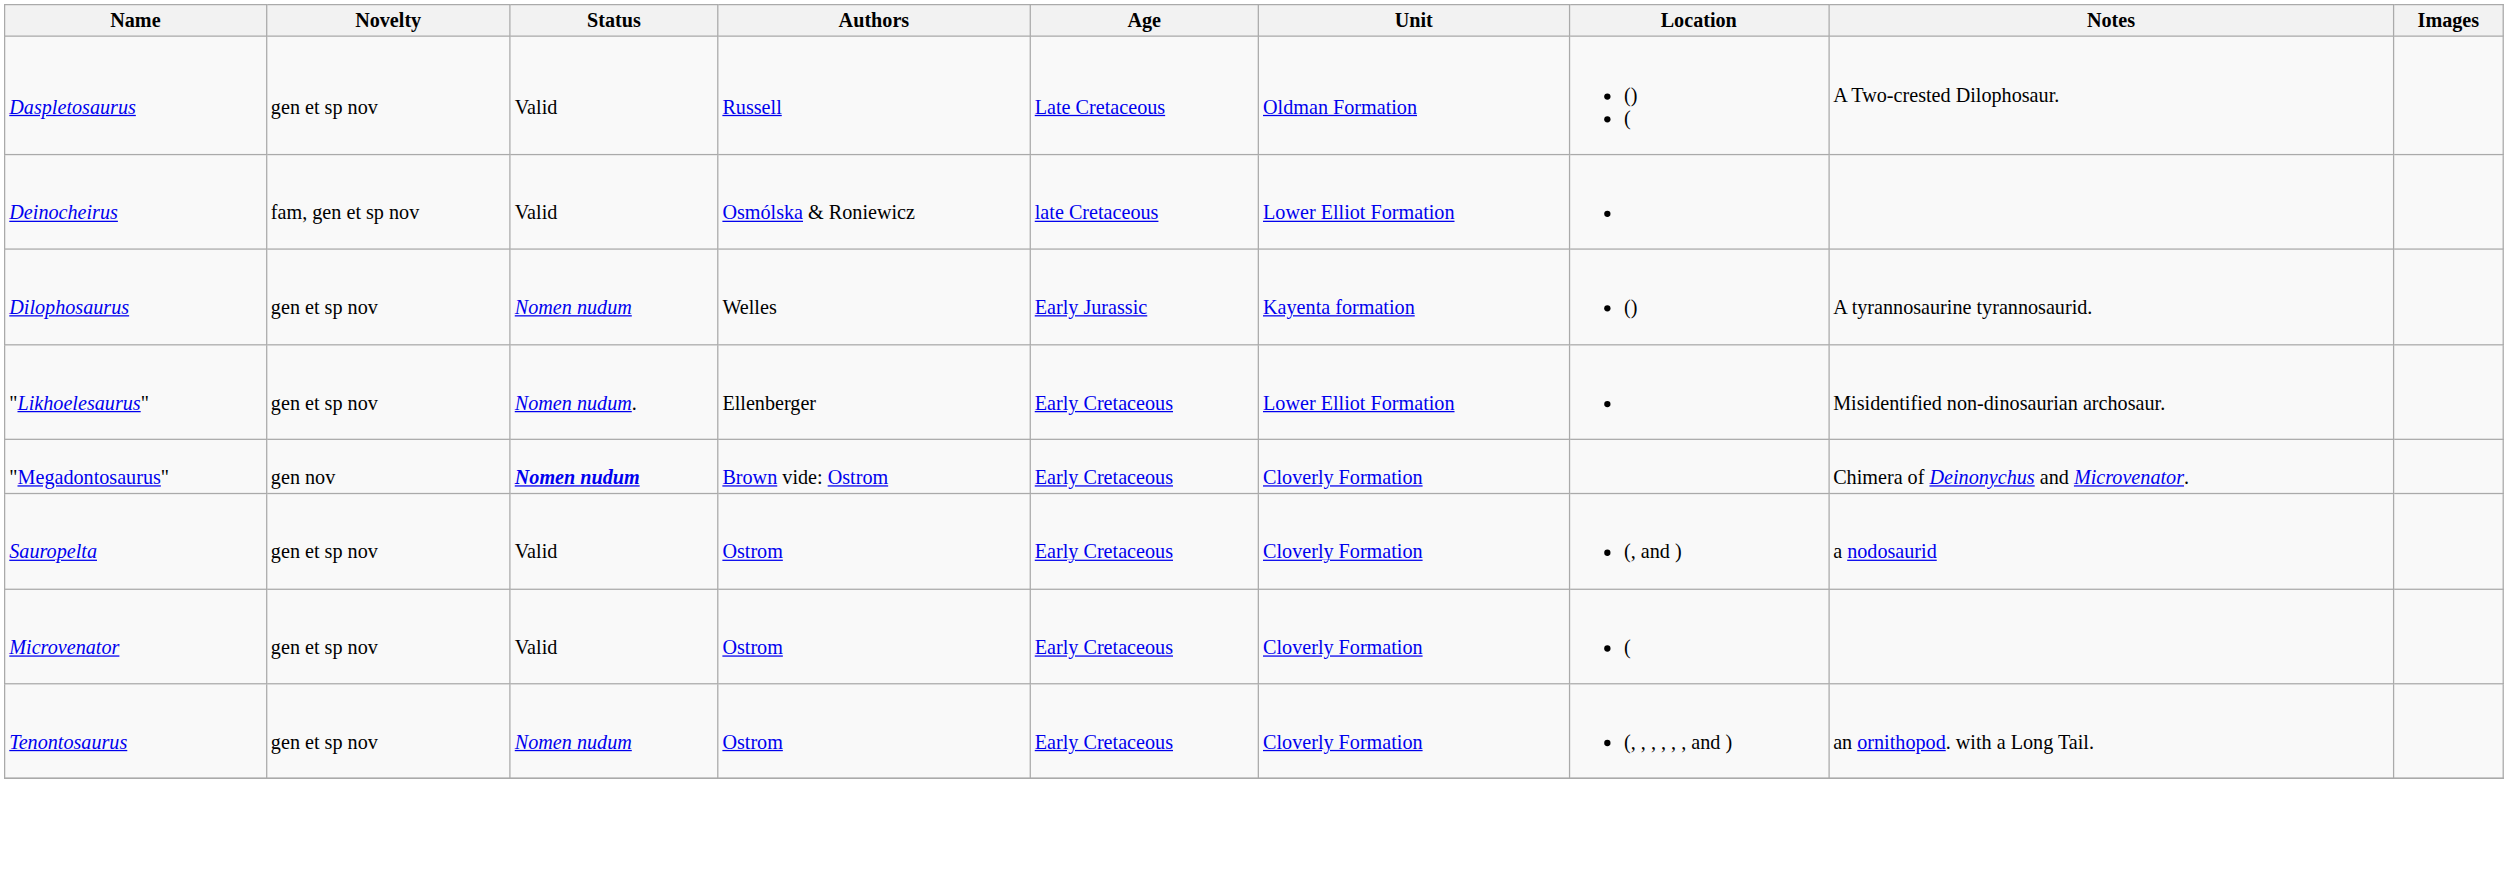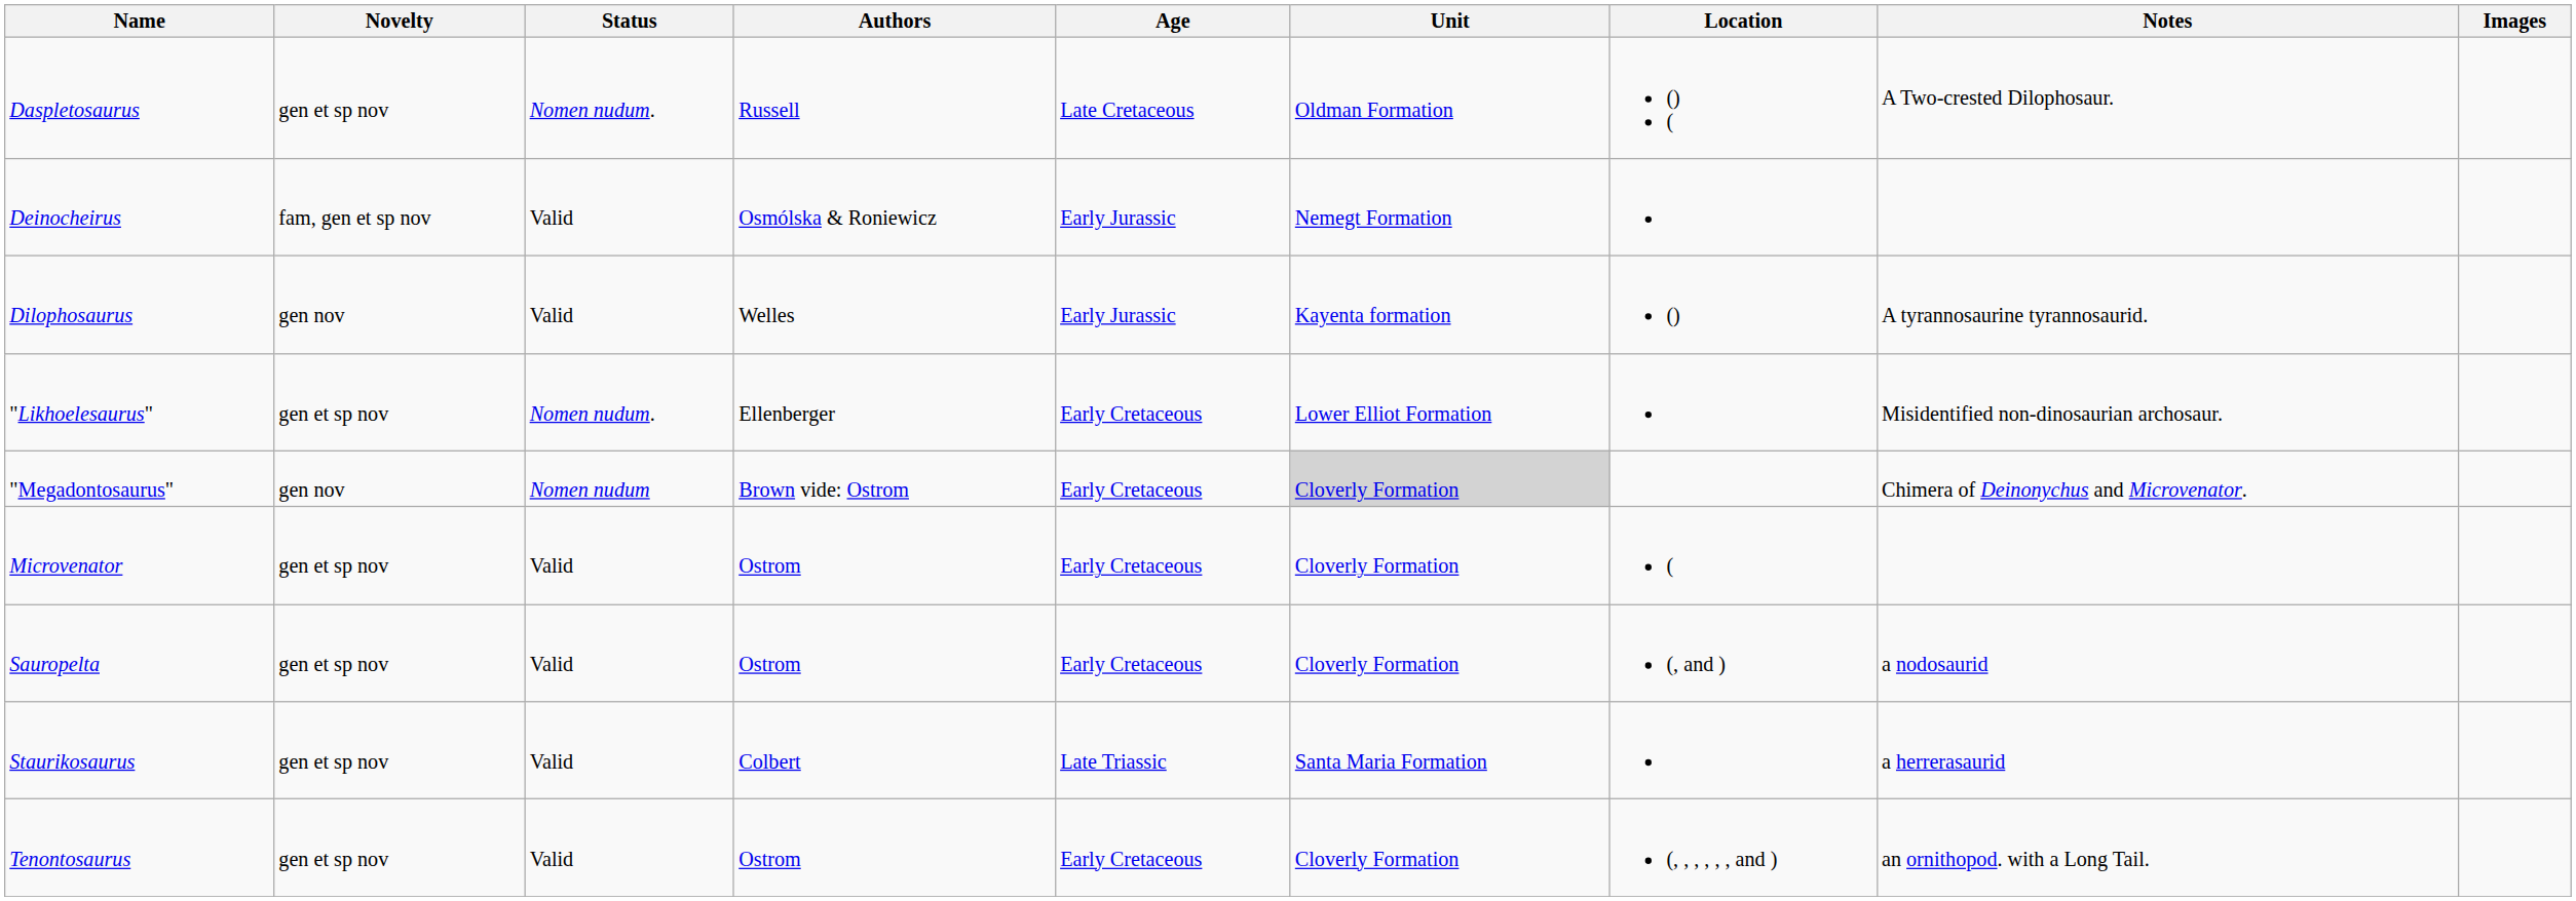Daspletosaurus | Status: Valid -> Nomen nudum.
Deinocheirus | Age: late Cretaceous -> Early Jurassic
Deinocheirus | Unit: Lower Elliot Formation -> Nemegt Formation
Dilophosaurus | Novelty: gen et sp nov -> gen nov
Dilophosaurus | Status: Nomen nudum -> Valid
"Megadontosaurus" | Status: bold -> normal
"Megadontosaurus" | Unit: no background -> lightgrey background
rows swapped: Microvenator <-> Sauropelta
+ row: Staurikosaurus | gen et sp nov | Valid | Colbert | Late Triassic | Santa Maria Formation | a herrerasaurid
Tenontosaurus | Status: Nomen nudum -> Valid
